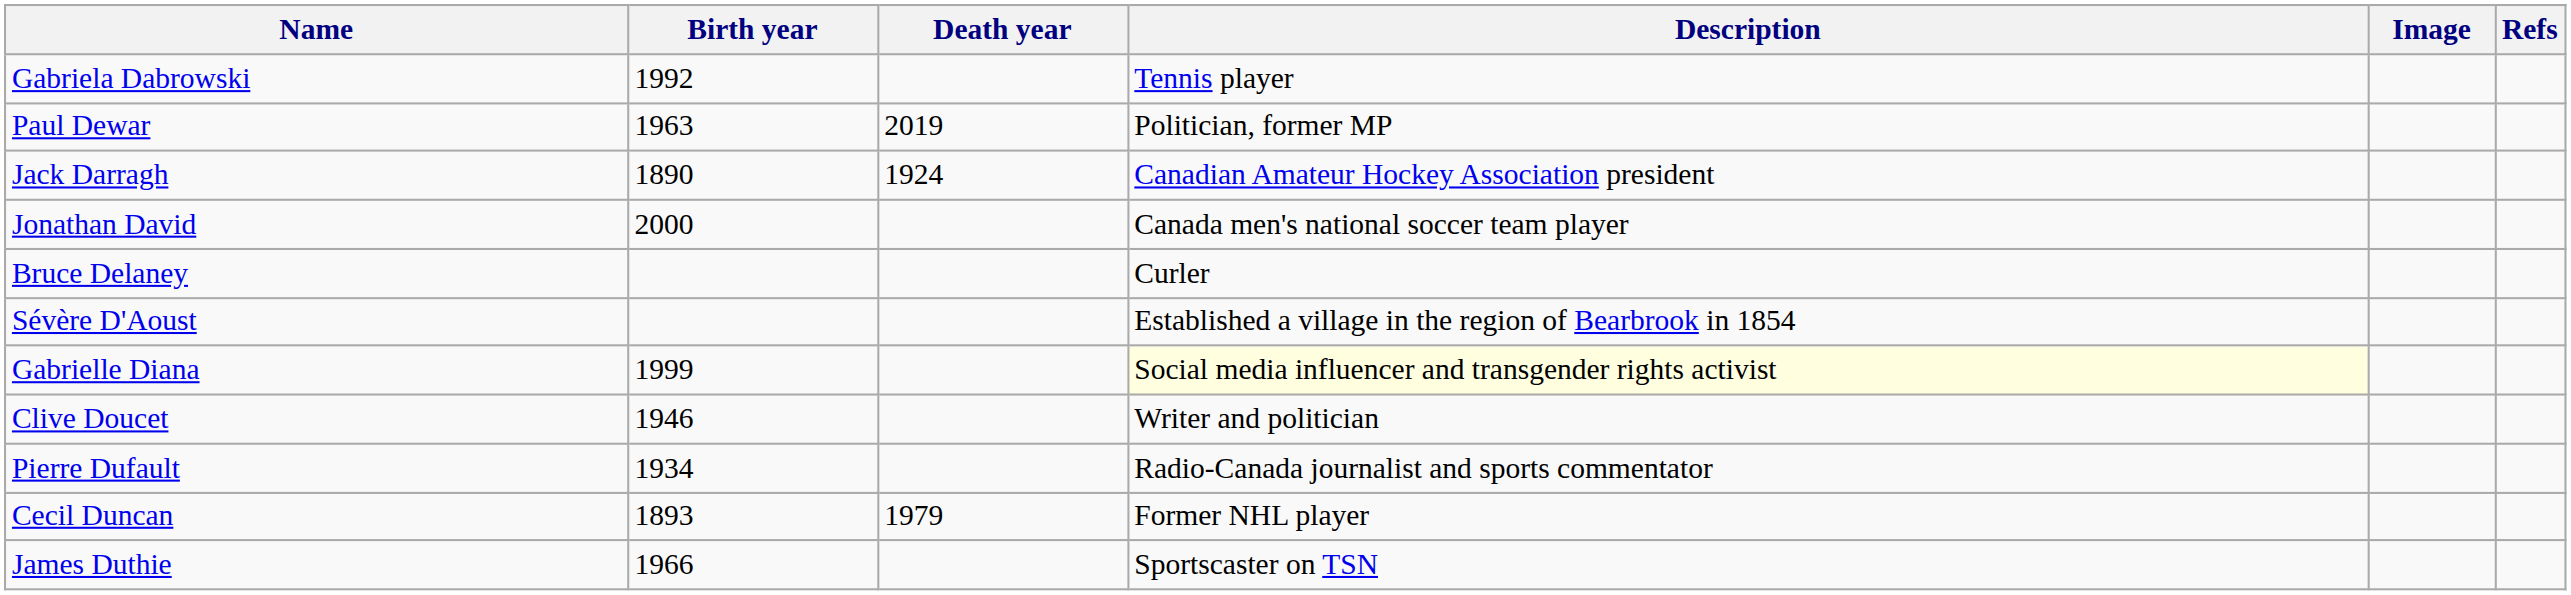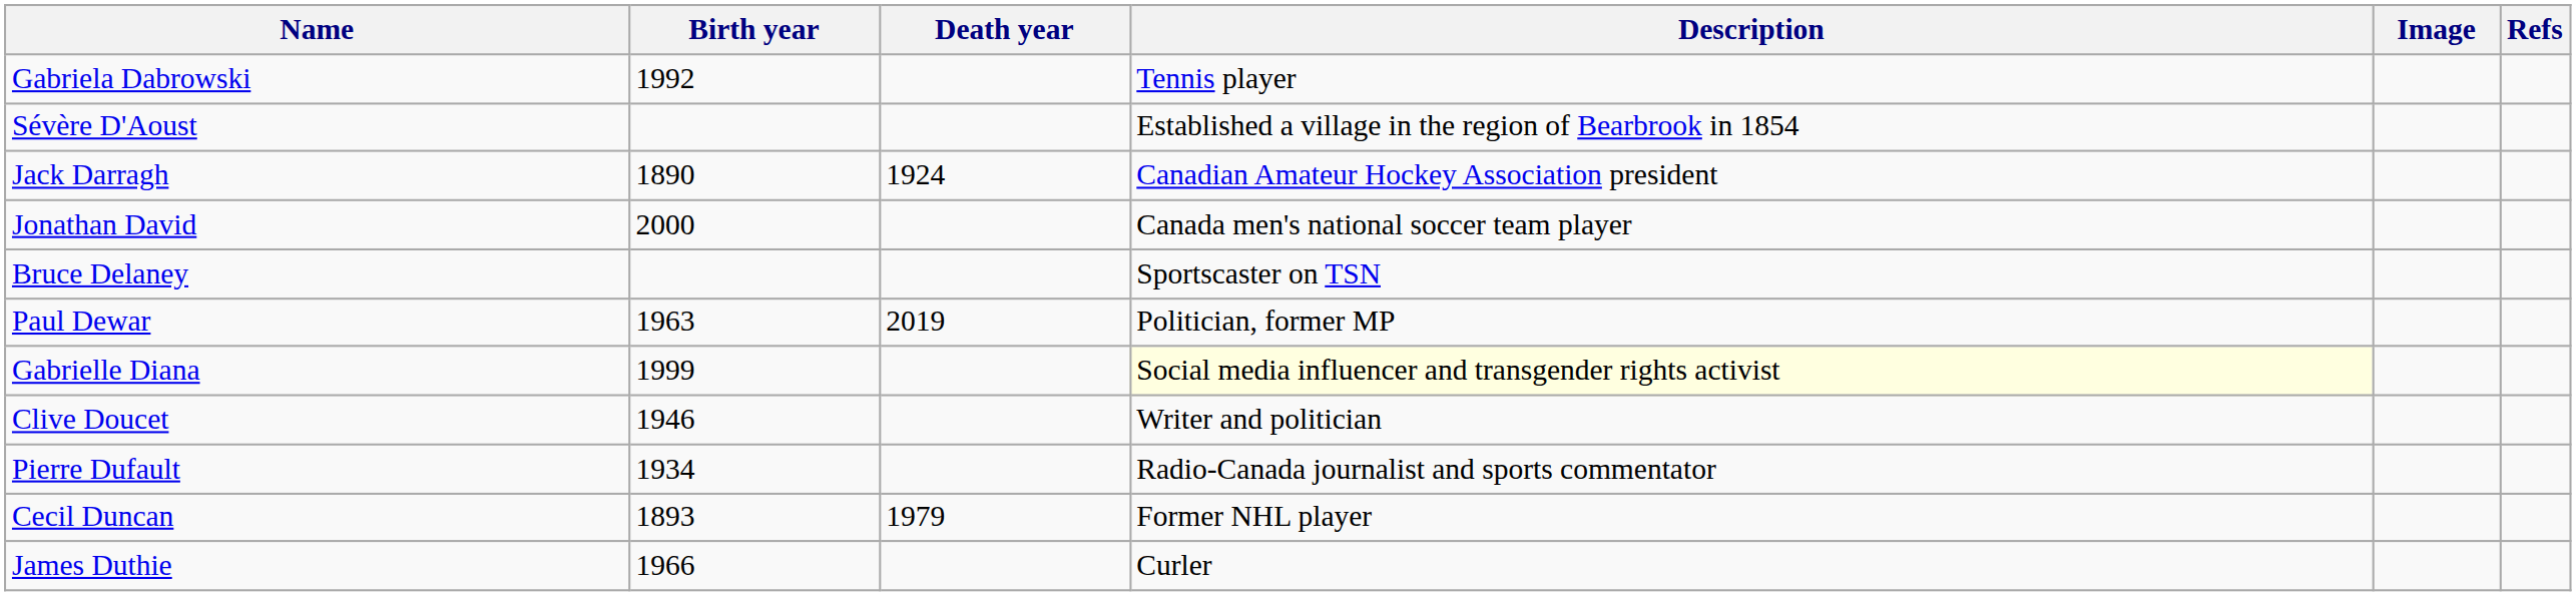rows swapped: Sévère D'Aoust <-> Paul Dewar
Bruce Delaney | Description: Curler -> Sportscaster on TSN
James Duthie | Description: Sportscaster on TSN -> Curler
